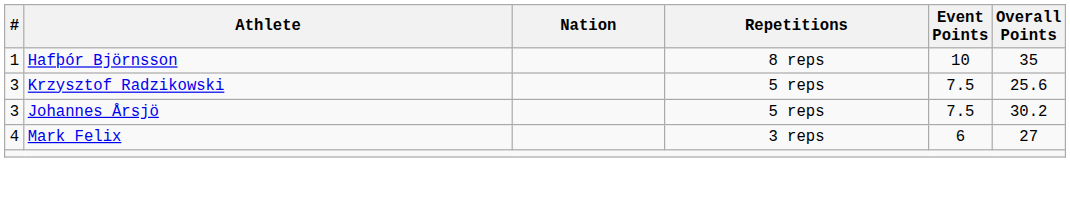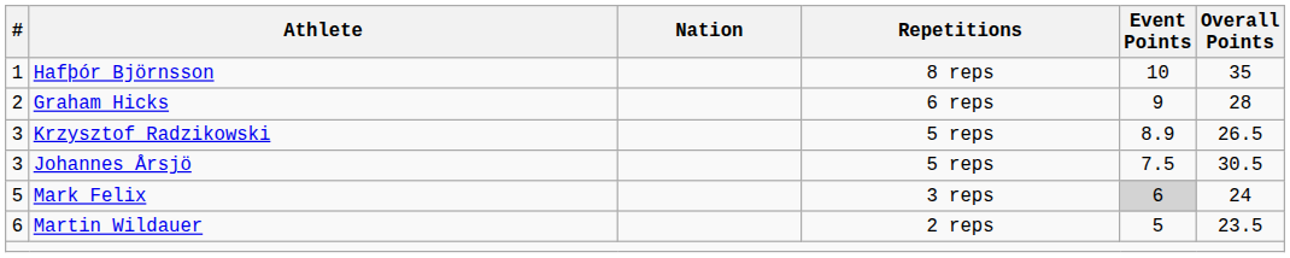+ row: 2 | Graham Hicks | 6 reps | 9 | 28
Krzysztof Radzikowski | Event Points: 7.5 -> 8.9
Krzysztof Radzikowski | Overall Points: 25.6 -> 26.5
Johannes Årsjö | Overall Points: 30.2 -> 30.5
Mark Felix | #: 4 -> 5
Mark Felix | Event Points: no background -> lightgrey background
Mark Felix | Overall Points: 27 -> 24
+ row: 6 | Martin Wildauer | 2 reps | 5 | 23.5
